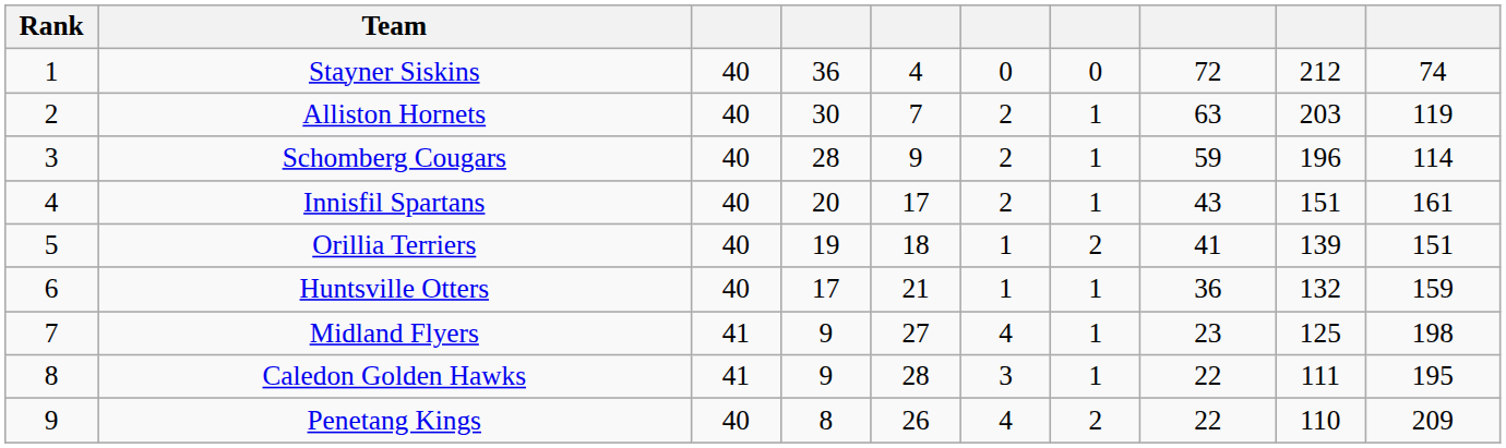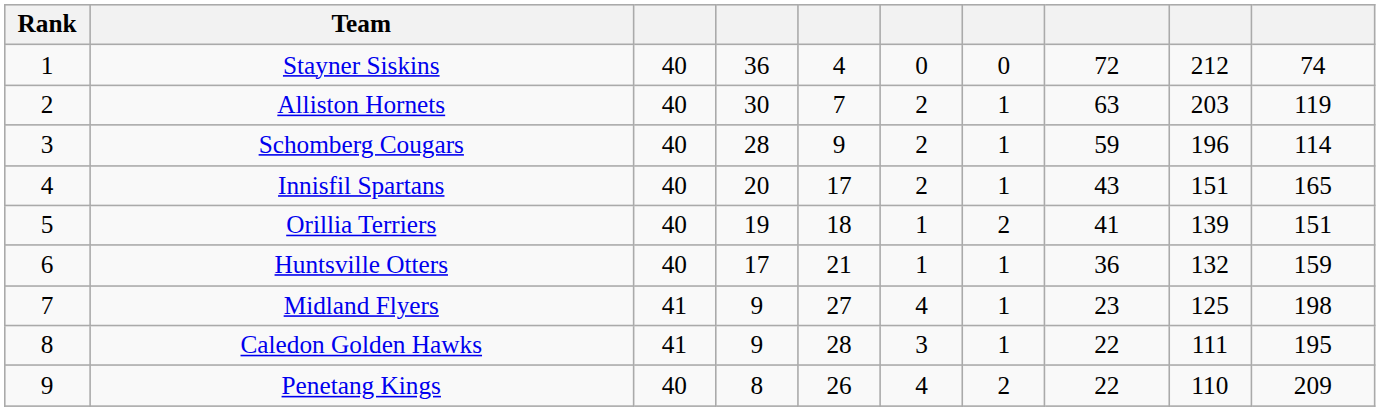Innisfil Spartans | column 10: 161 -> 165
